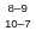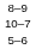+ row: 5–6
